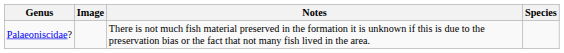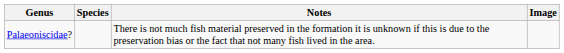columns swapped: Species <-> Image
